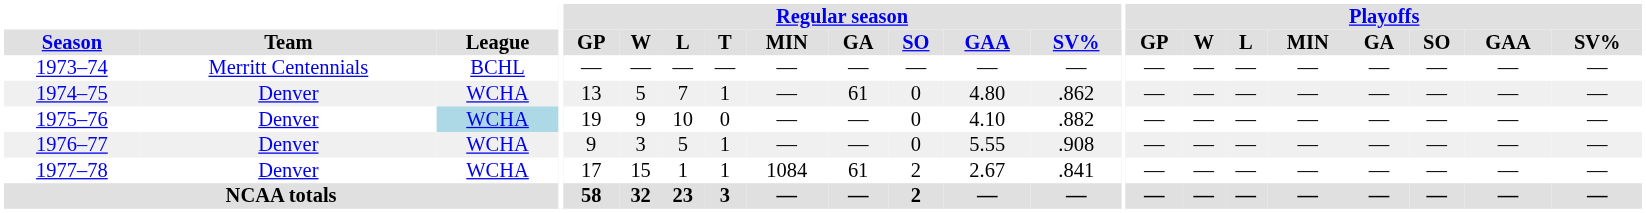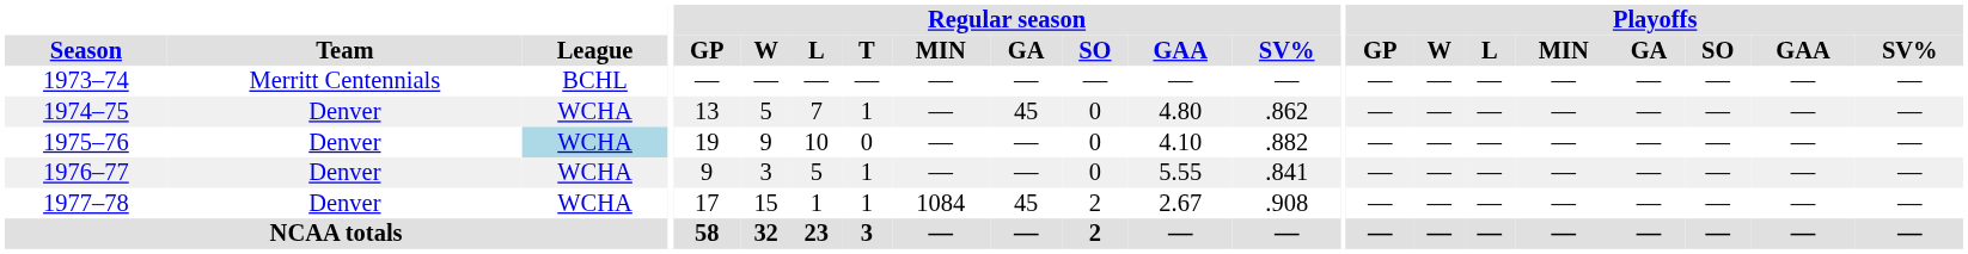1974–75 | Regular season / GA: 61 -> 45
1976–77 | Regular season / SV%: .908 -> .841
1977–78 | Regular season / GA: 61 -> 45
1977–78 | Regular season / SV%: .841 -> .908
